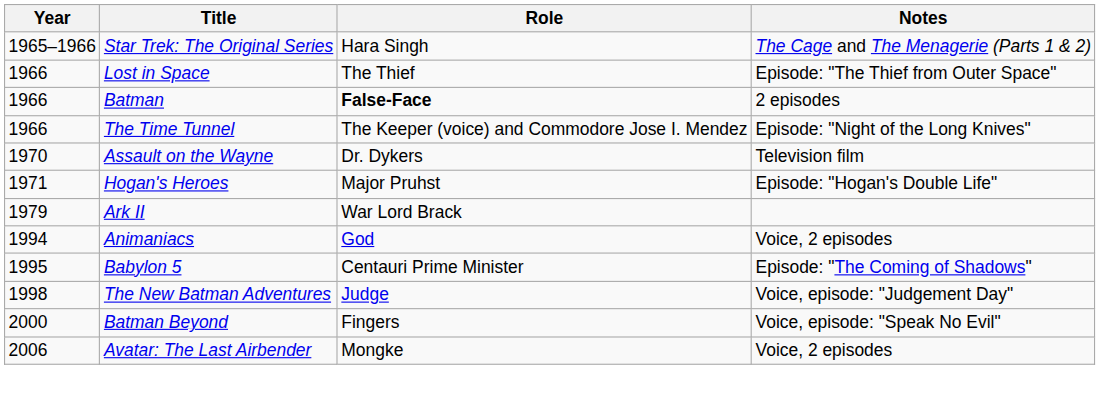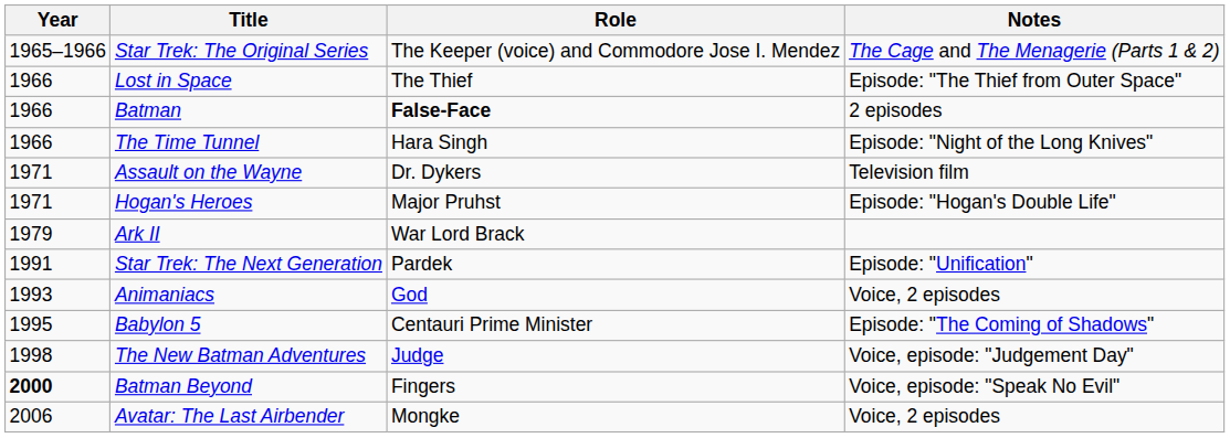Star Trek: The Original Series | Role: Hara Singh -> The Keeper (voice) and Commodore Jose I. Mendez
The Time Tunnel | Role: The Keeper (voice) and Commodore Jose I. Mendez -> Hara Singh
Assault on the Wayne | Year: 1970 -> 1971
+ row: 1991 | Star Trek: The Next Generation | Pardek | Episode: "Unification"
Animaniacs | Year: 1994 -> 1993
Batman Beyond | Year: normal -> bold
